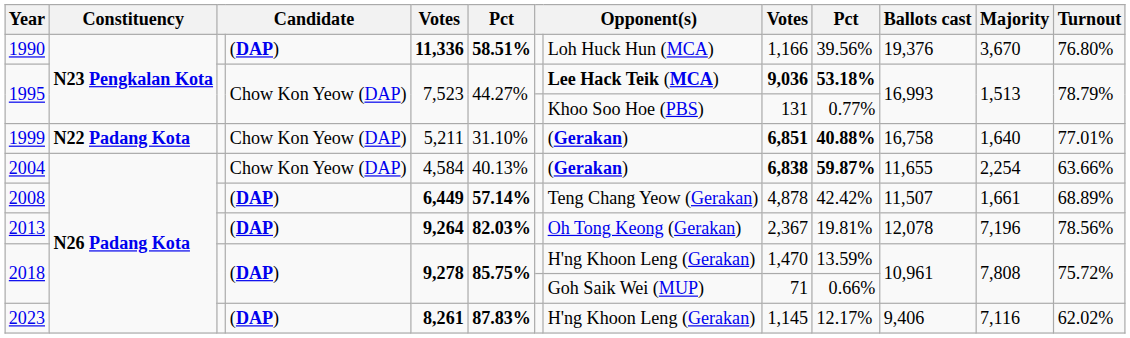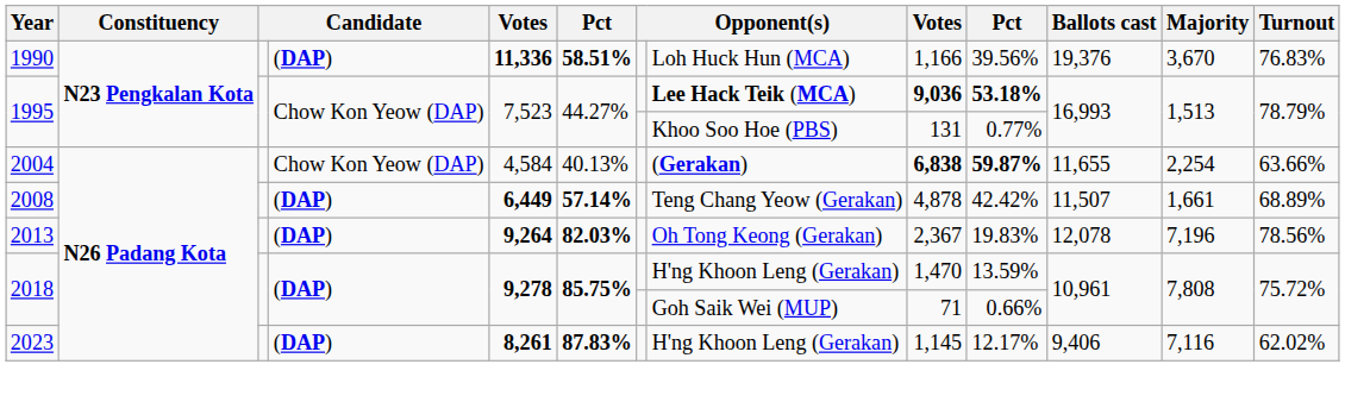1990 | Turnout: 76.80% -> 76.83%
- row: 1999 | N22 Padang Kota | Chow Kon Yeow (DAP) | 5,211 | 31.10% | (Gerakan) | 6,851 | 40.88% | 16,758 | 1,640 | 77.01%
2013 | column 10: 19.81% -> 19.83%
